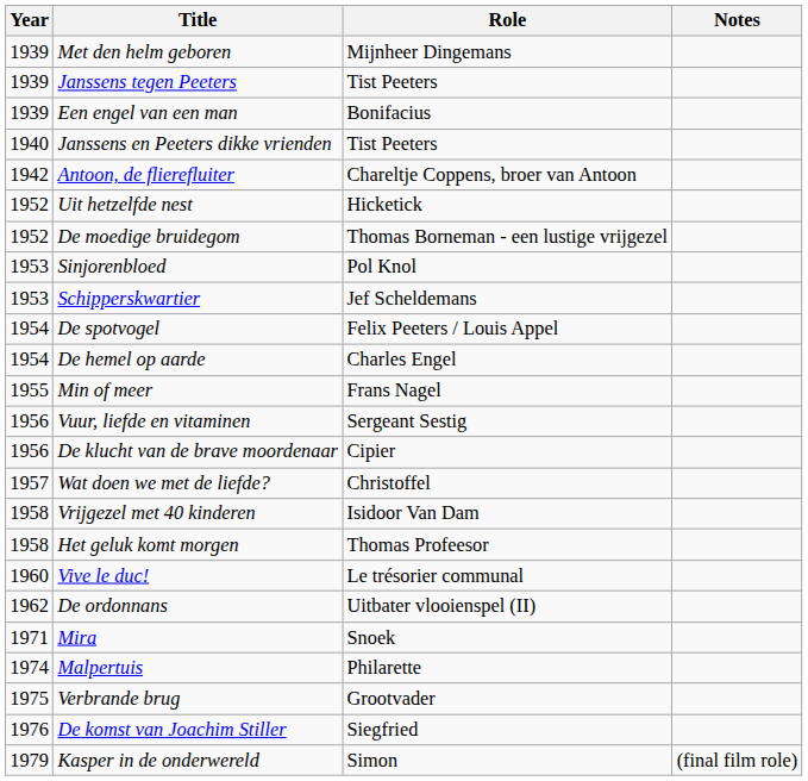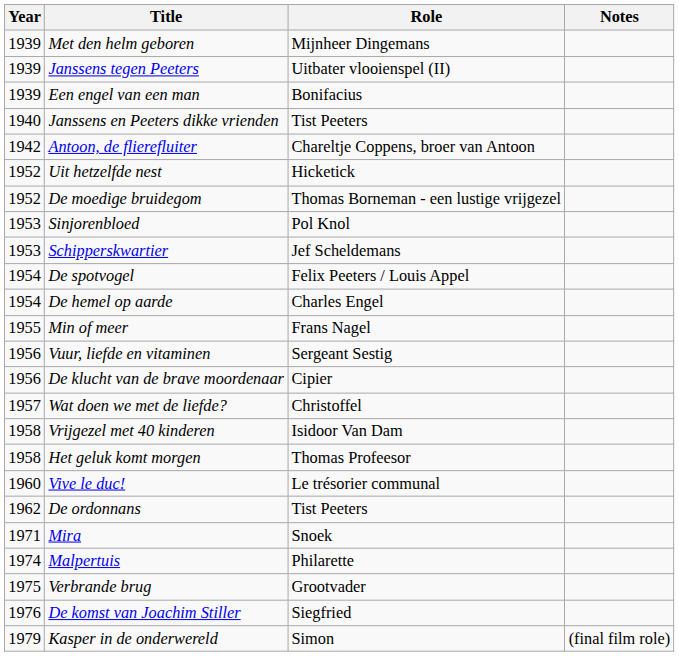Janssens tegen Peeters | Role: Tist Peeters -> Uitbater vlooienspel (II)
De ordonnans | Role: Uitbater vlooienspel (II) -> Tist Peeters
